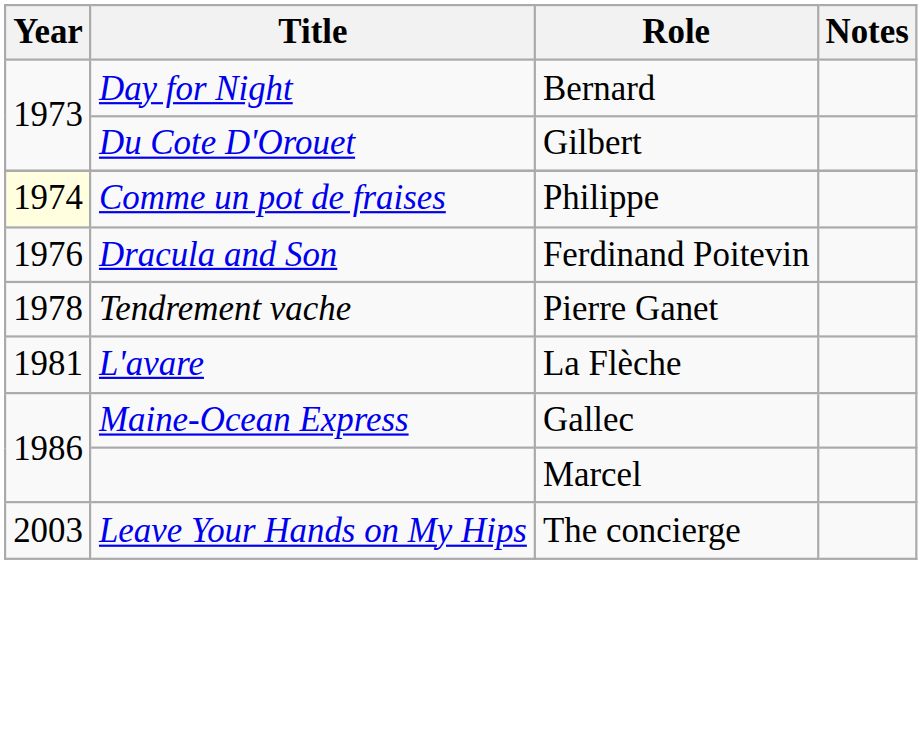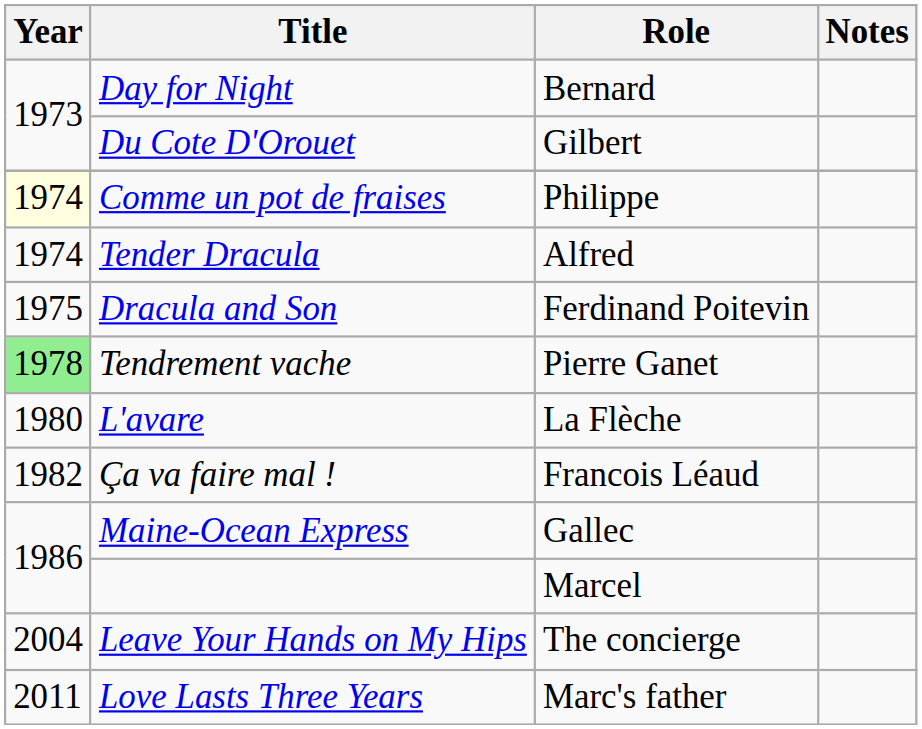+ row: 1974 | Tender Dracula | Alfred
Dracula and Son | Year: 1976 -> 1975
Tendrement vache | Year: no background -> lightgreen background
L'avare | Year: 1981 -> 1980
+ row: 1982 | Ça va faire mal ! | Francois Léaud
Leave Your Hands on My Hips | Year: 2003 -> 2004
+ row: 2011 | Love Lasts Three Years | Marc's father
